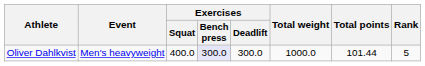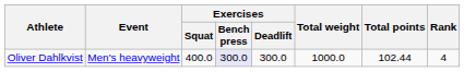Oliver Dahlkvist | Total points: 101.44 -> 102.44
Oliver Dahlkvist | Rank: 5 -> 4
